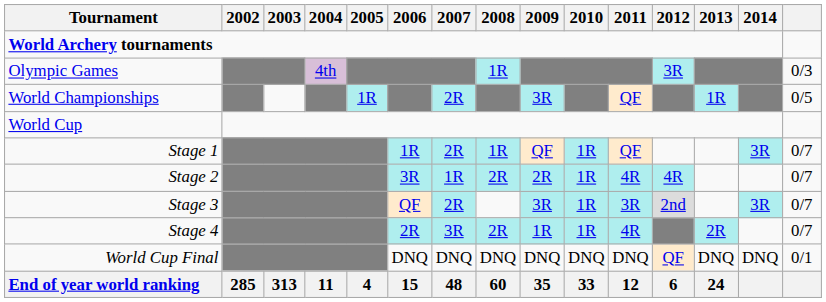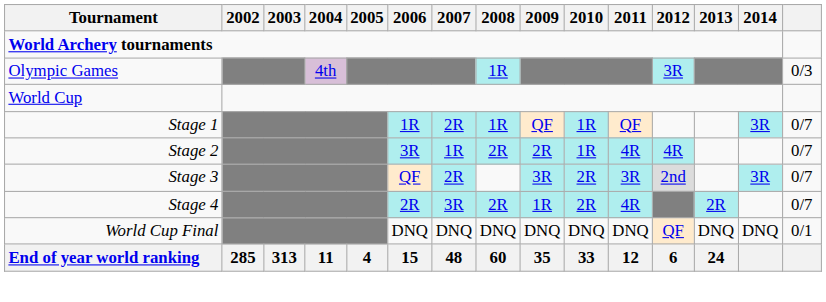- row: World Championships | 1R | 2R | 3R | QF | 1R | 0/5
Stage 3 | 2010: 1R -> 2R
Stage 4 | 2010: 1R -> 2R
